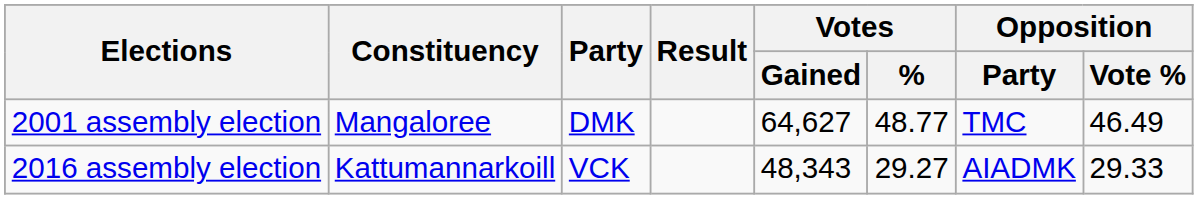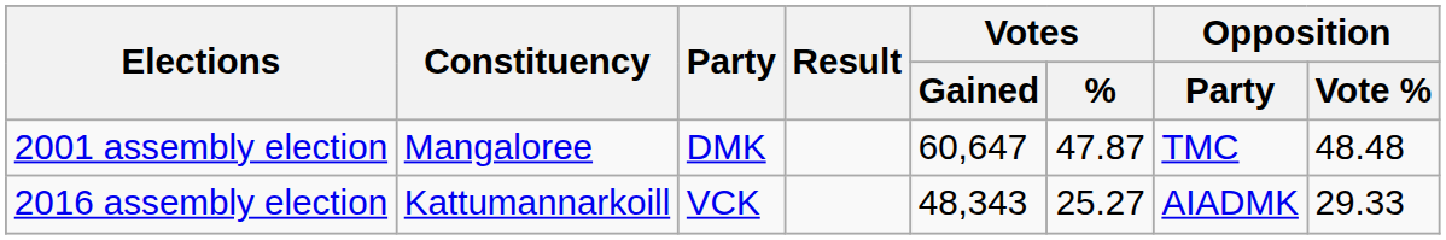2001 assembly election | Votes / Gained: 64,627 -> 60,647
2001 assembly election | Votes / %: 48.77 -> 47.87
2001 assembly election | Opposition / Vote %: 46.49 -> 48.48
2016 assembly election | Votes / %: 29.27 -> 25.27
